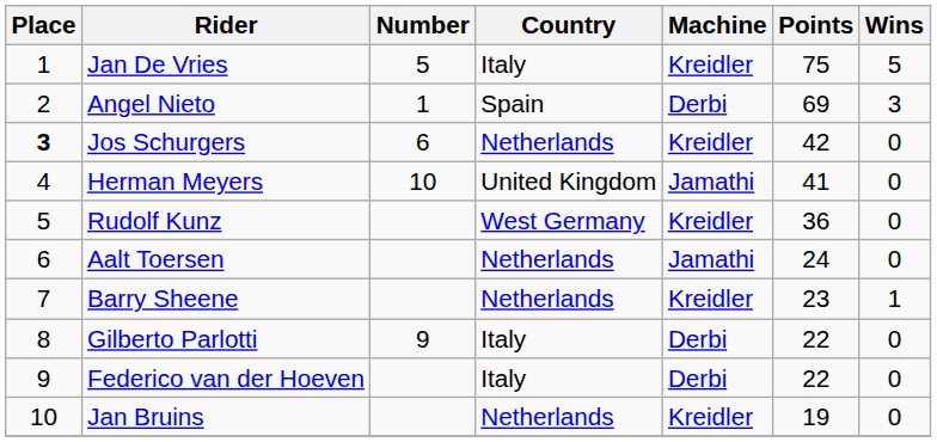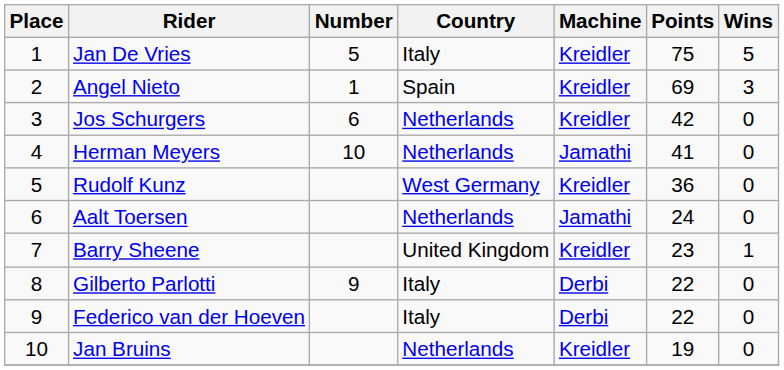Angel Nieto | Machine: Derbi -> Kreidler
Jos Schurgers | Place: bold -> normal
Herman Meyers | Country: United Kingdom -> Netherlands
Barry Sheene | Country: Netherlands -> United Kingdom
